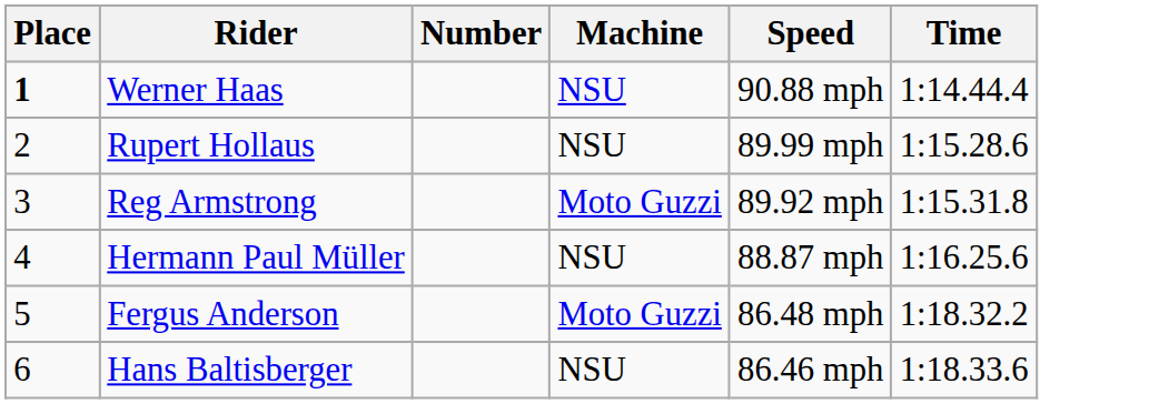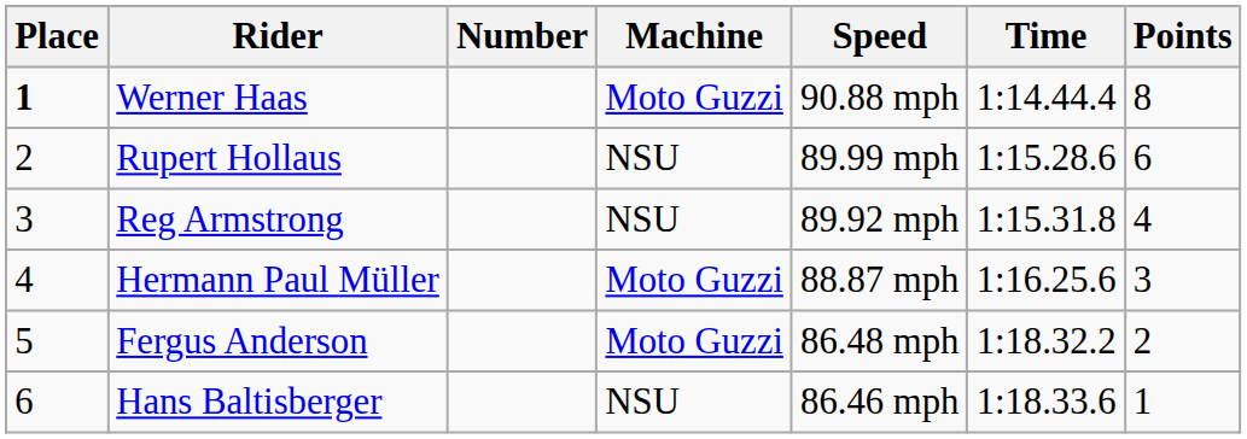+ column: Points | 8 | 6 | 4 | 3 | 2 | 1
Werner Haas | Machine: NSU -> Moto Guzzi
Reg Armstrong | Machine: Moto Guzzi -> NSU
Hermann Paul Müller | Machine: NSU -> Moto Guzzi
